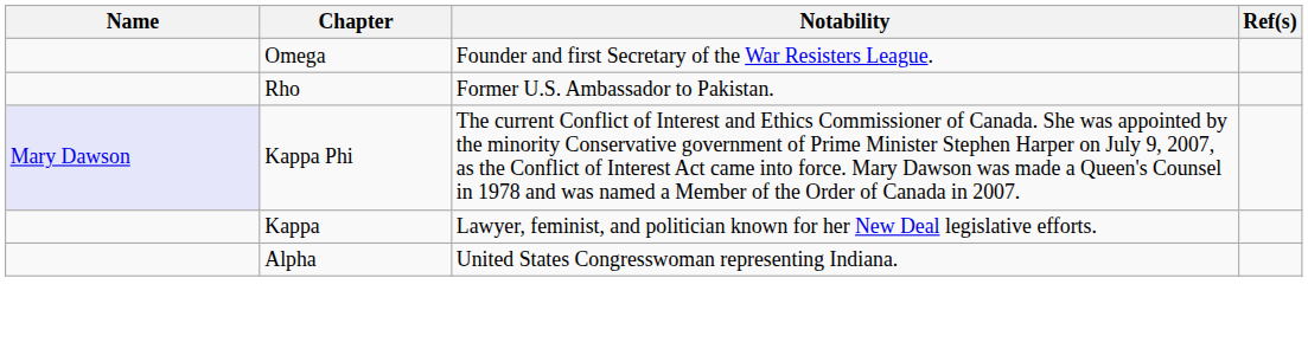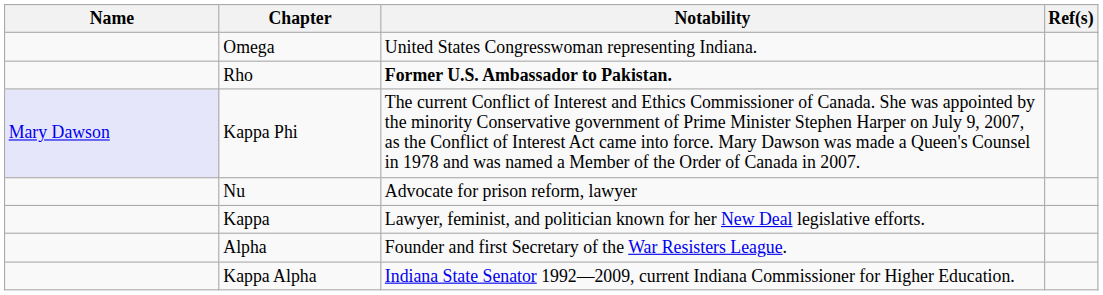Omega | Notability: Founder and first Secretary of the War Resisters League. -> United States Congresswoman representing Indiana.
Rho | Notability: normal -> bold
+ row: Nu | Advocate for prison reform, lawyer
Alpha | Notability: United States Congresswoman representing Indiana. -> Founder and first Secretary of the War Resisters League.
+ row: Kappa Alpha | Indiana State Senator 1992—2009, current Indiana Commissioner for Higher Education.
